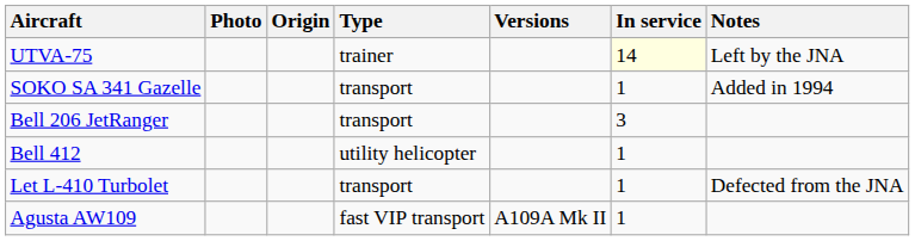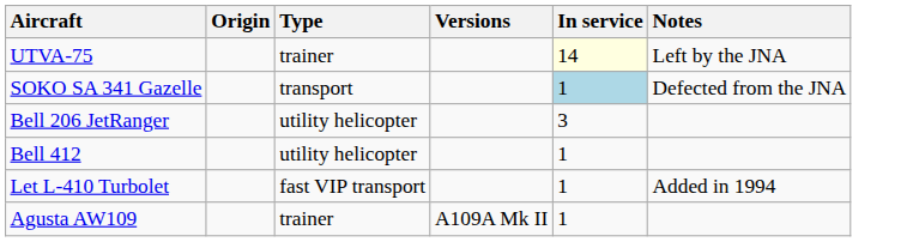- column: Photo
SOKO SA 341 Gazelle | In service: no background -> lightblue background
SOKO SA 341 Gazelle | Notes: Added in 1994 -> Defected from the JNA
Bell 206 JetRanger | Type: transport -> utility helicopter
Let L-410 Turbolet | Type: transport -> fast VIP transport
Let L-410 Turbolet | Notes: Defected from the JNA -> Added in 1994
Agusta AW109 | Type: fast VIP transport -> trainer
